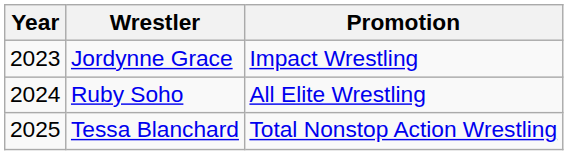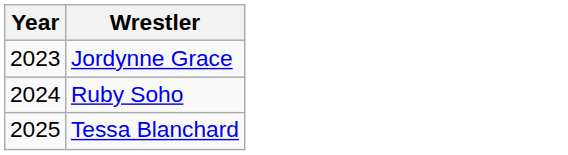- column: Promotion | Impact Wrestling | All Elite Wrestling | Total Nonstop Action Wrestling
